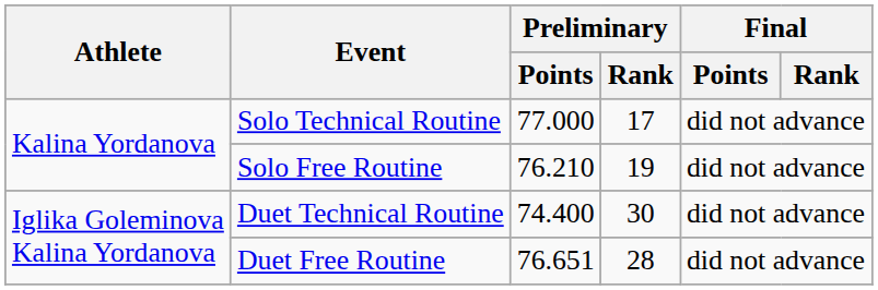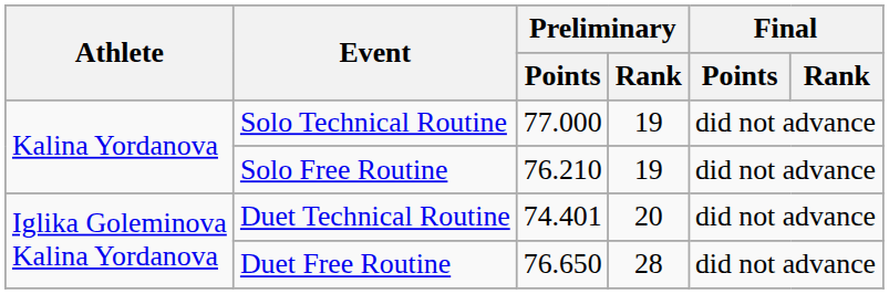Solo Technical Routine | Preliminary / Rank: 17 -> 19
Duet Technical Routine | Preliminary / Points: 74.400 -> 74.401
Duet Technical Routine | Preliminary / Rank: 30 -> 20
Duet Free Routine | Preliminary / Points: 76.651 -> 76.650
